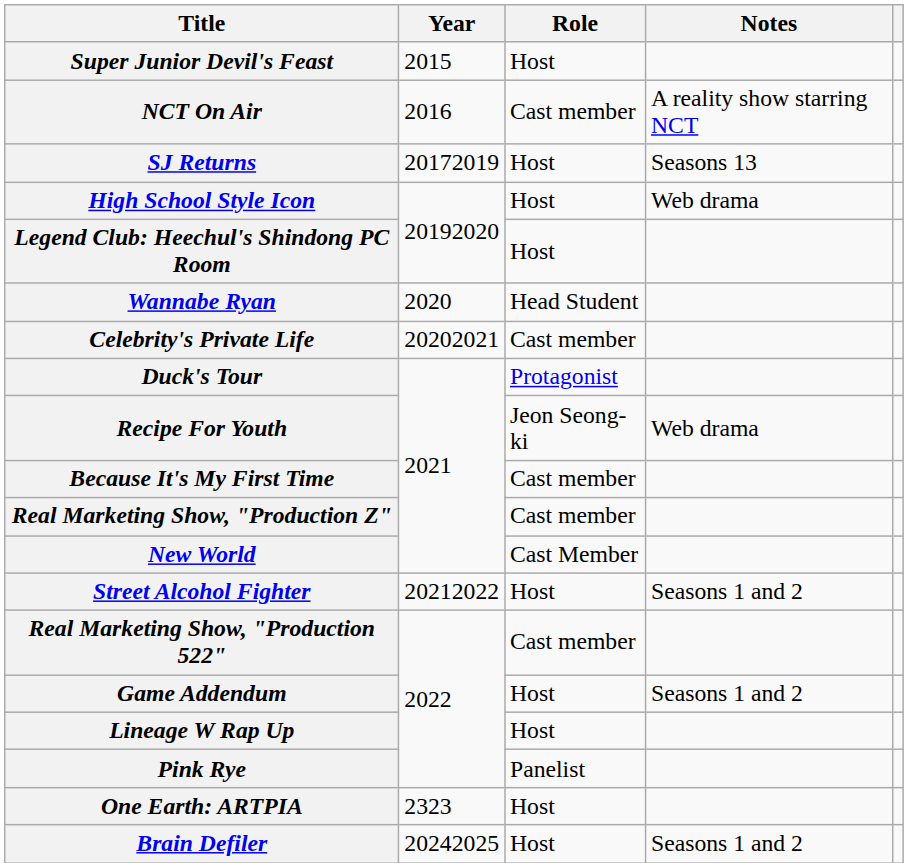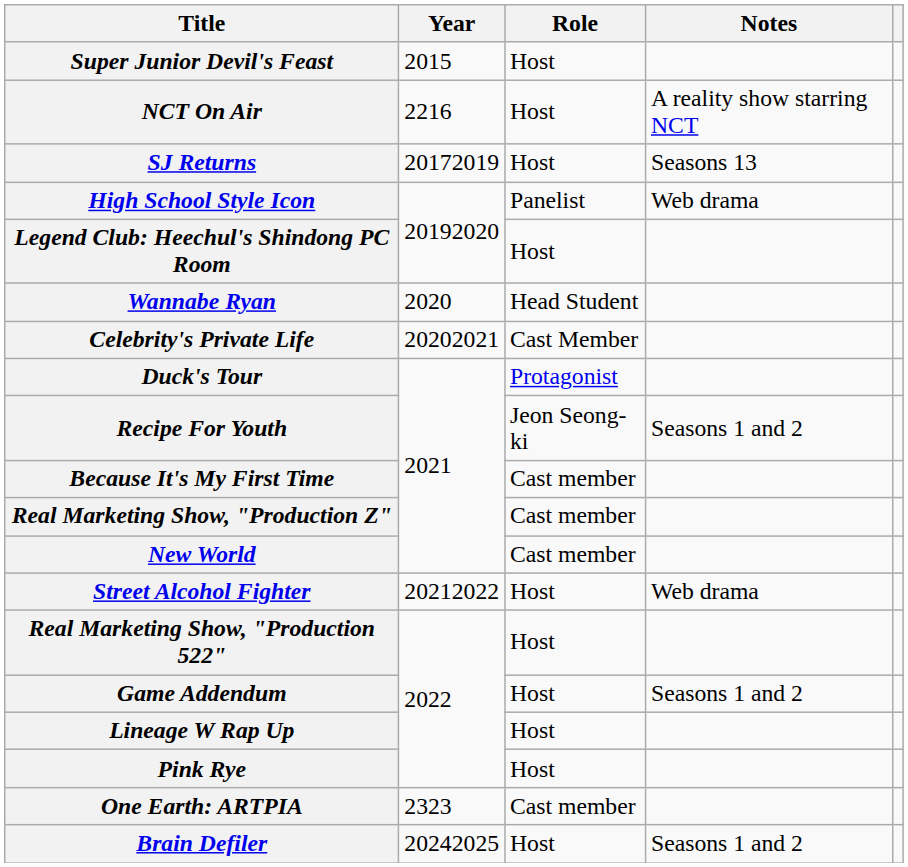NCT On Air | Year: 2016 -> 2216
NCT On Air | Role: Cast member -> Host
High School Style Icon | Role: Host -> Panelist
Celebrity's Private Life | Role: Cast member -> Cast Member
Recipe For Youth | Notes: Web drama -> Seasons 1 and 2
New World | Role: Cast Member -> Cast member
Street Alcohol Fighter | Notes: Seasons 1 and 2 -> Web drama
Real Marketing Show, "Production 522" | Role: Cast member -> Host
Pink Rye | Role: Panelist -> Host
One Earth: ARTPIA | Role: Host -> Cast member
